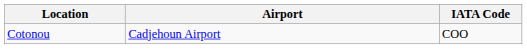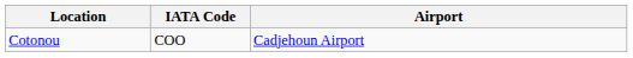columns swapped: Airport <-> IATA Code
